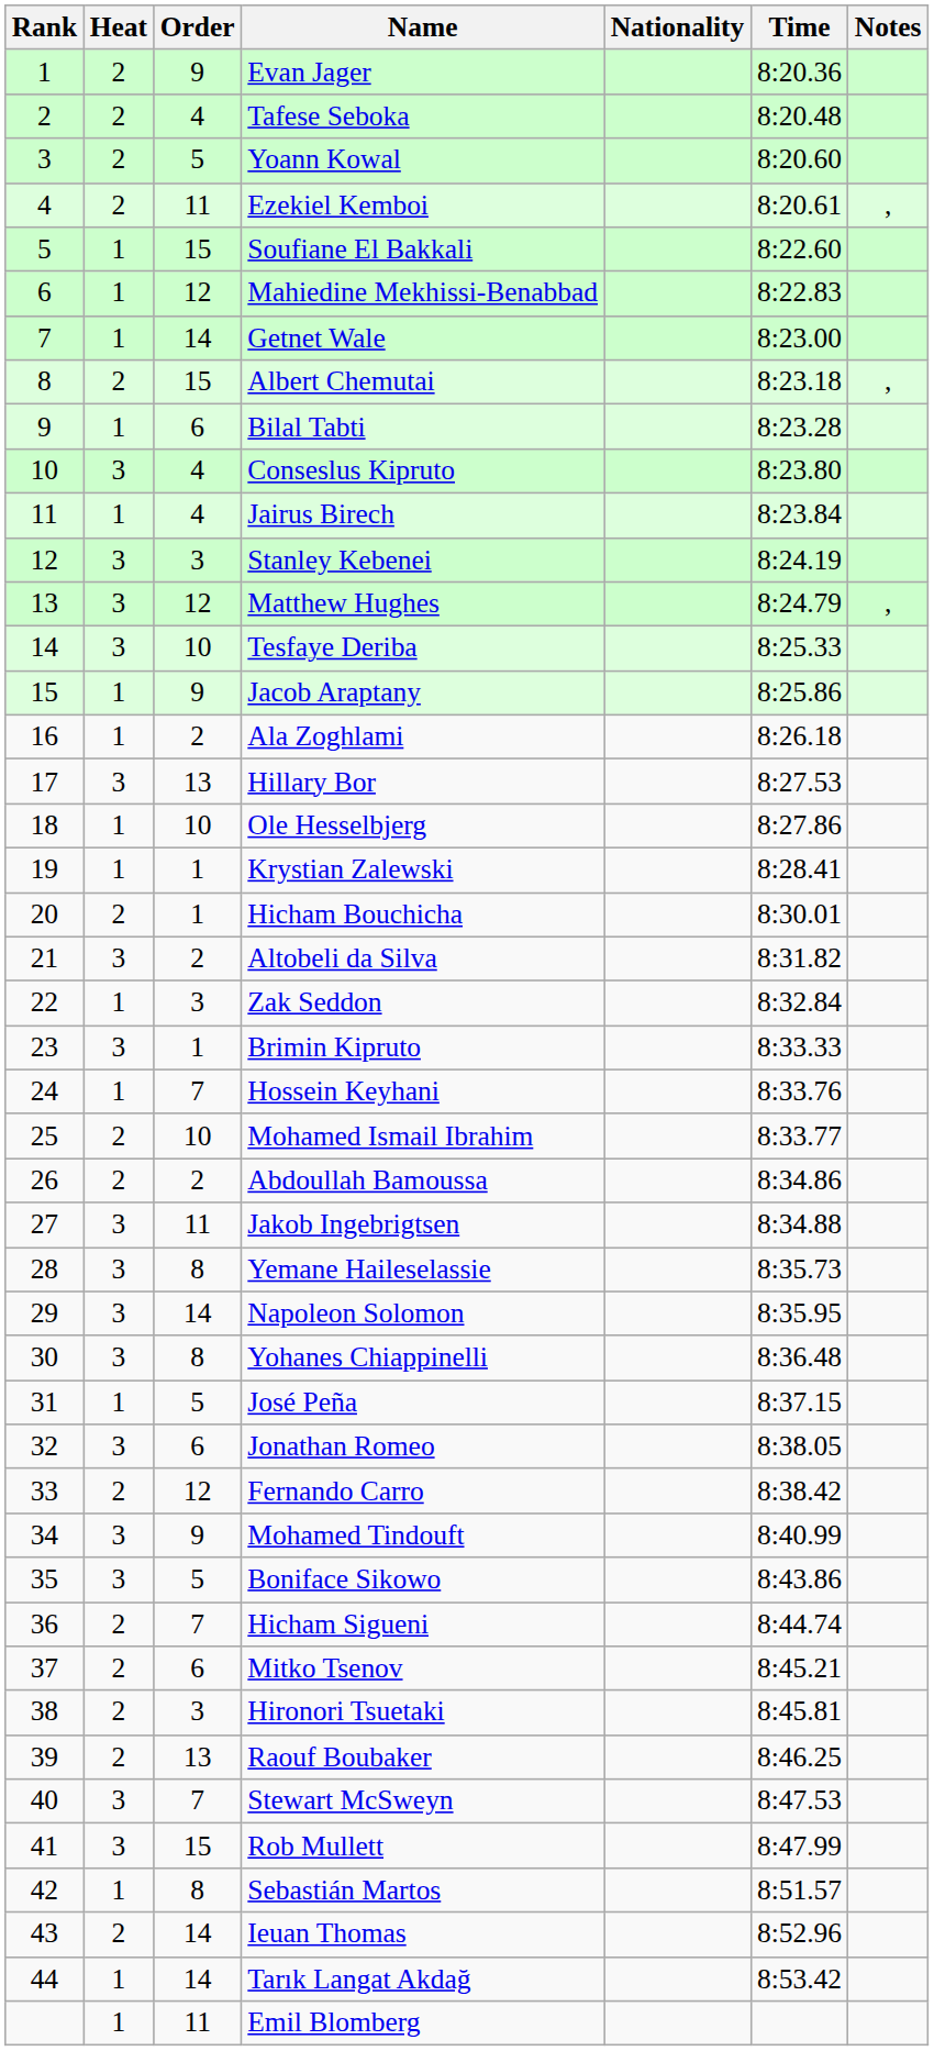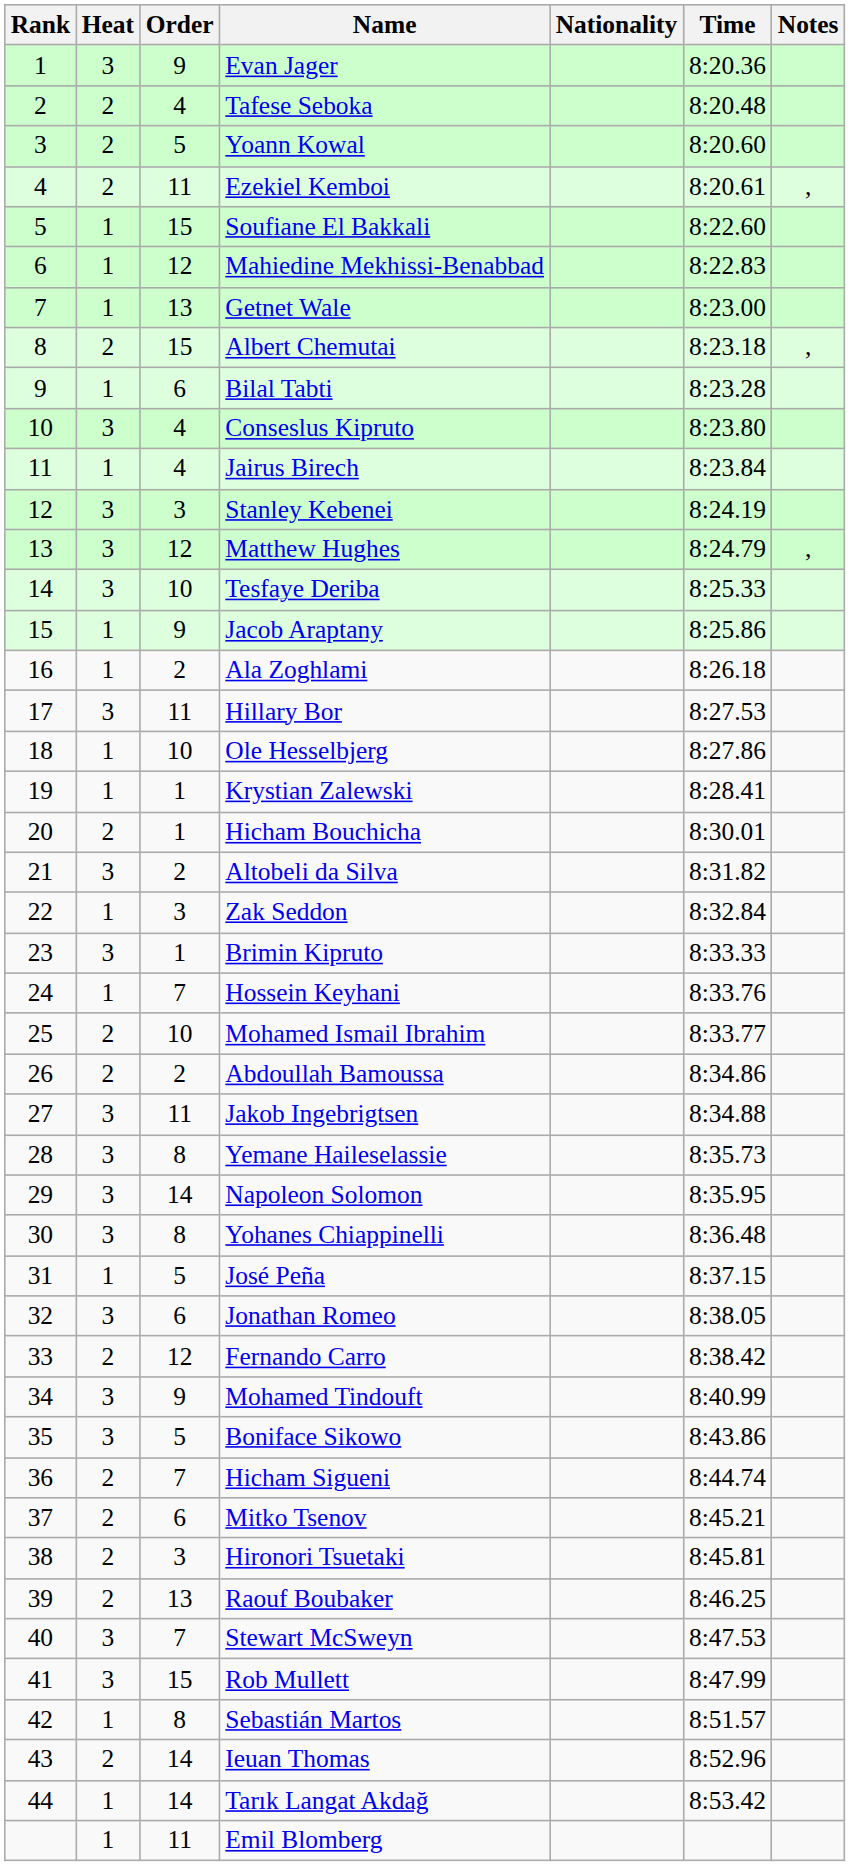Evan Jager | Heat: 2 -> 3
Getnet Wale | Order: 14 -> 13
Hillary Bor | Order: 13 -> 11
